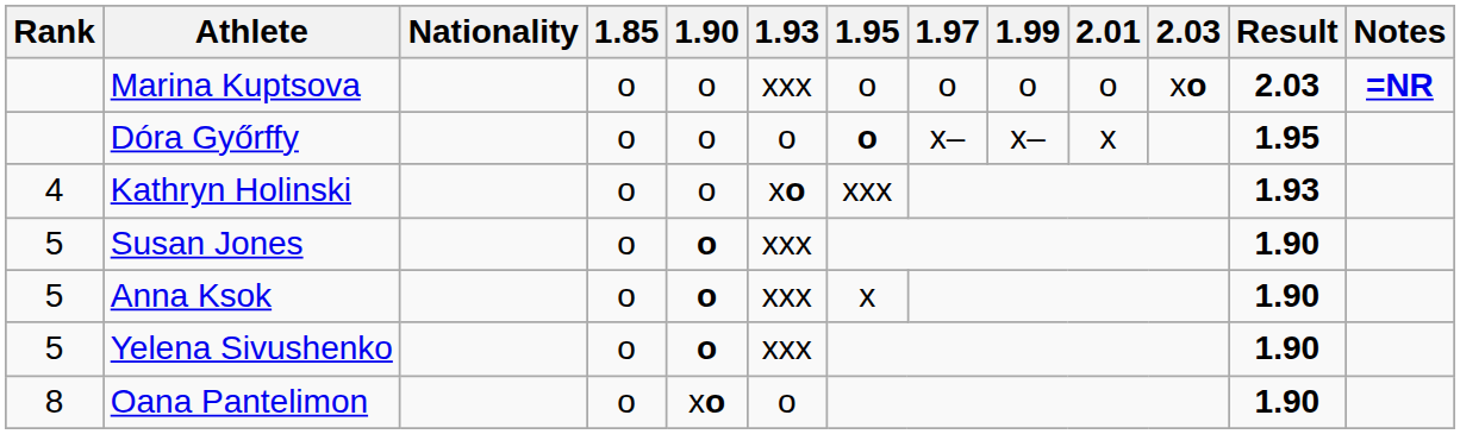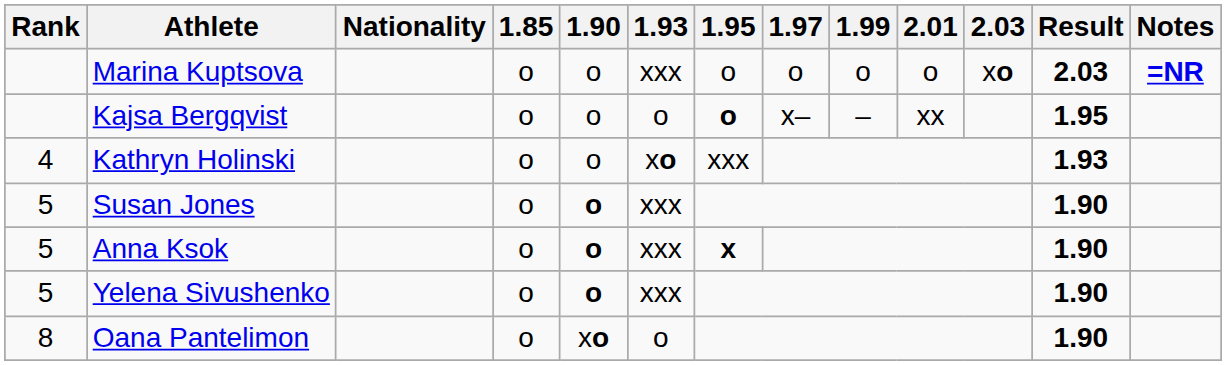+ row: Kajsa Bergqvist | o | o | o | o | x– | – | xx | 1.95
- row: Dóra Győrffy | o | o | o | o | x– | x– | x | 1.95
Anna Ksok | 1.95: normal -> bold
